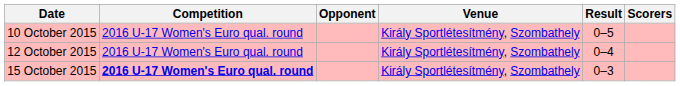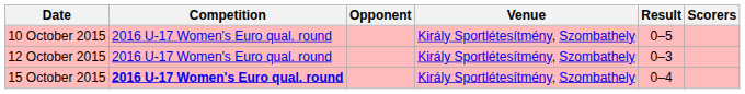12 October 2015 | Result: 0–4 -> 0–3
15 October 2015 | Result: 0–3 -> 0–4
